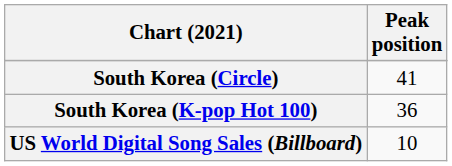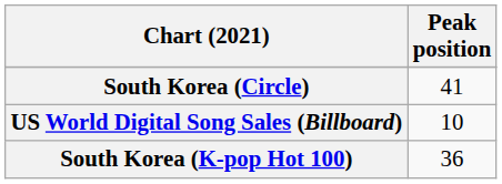rows swapped: South Korea (K-pop Hot 100) <-> US World Digital Song Sales (Billboard)
